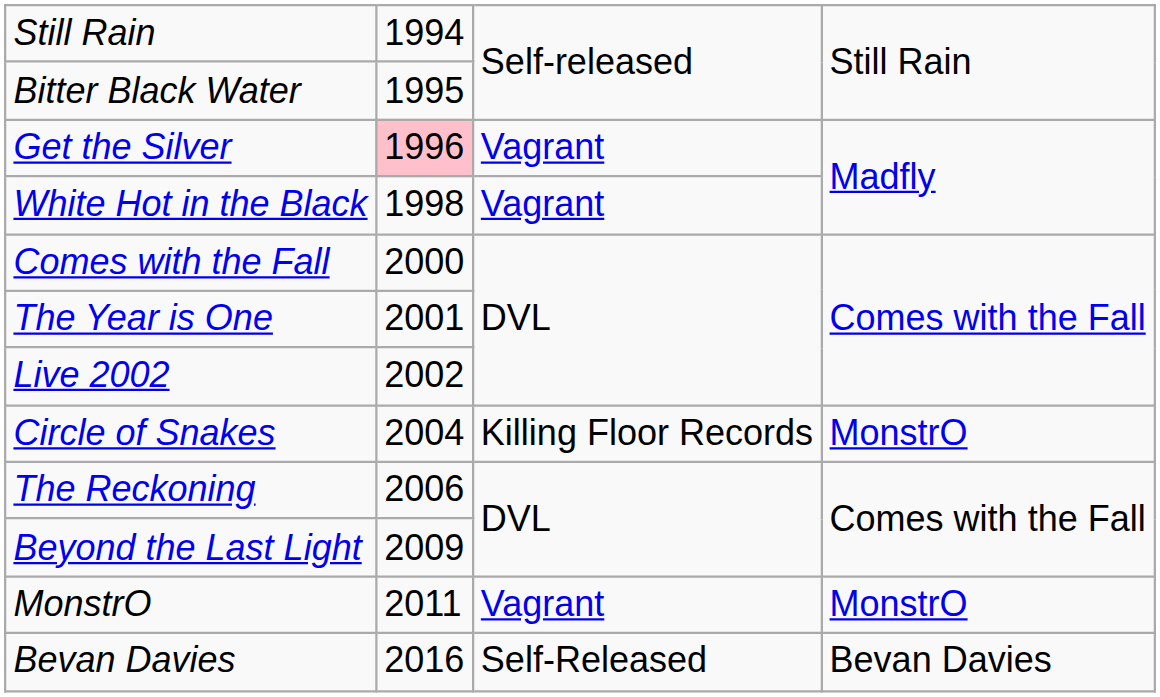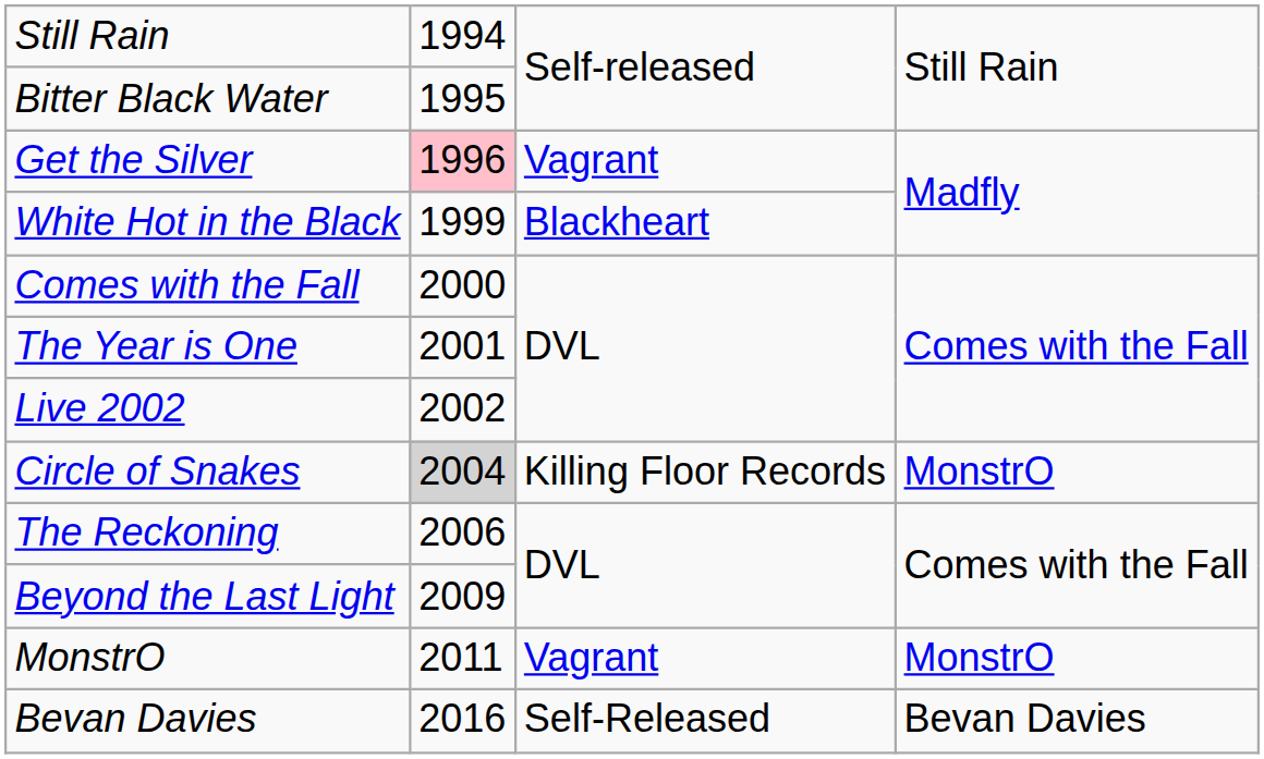White Hot in the Black | column 2: 1998 -> 1999
White Hot in the Black | column 3: Vagrant -> Blackheart
Circle of Snakes | column 2: no background -> lightgrey background
